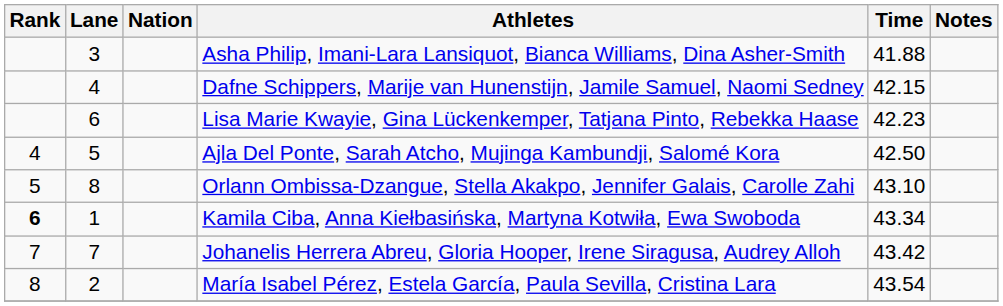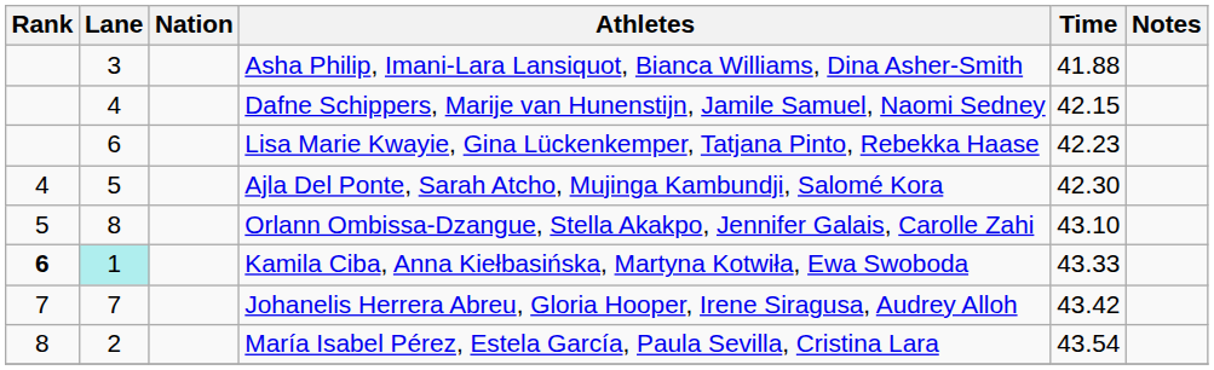Ajla Del Ponte, Sarah Atcho, Mujinga Kambundji, Salomé Kora | Time: 42.50 -> 42.30
Kamila Ciba, Anna Kiełbasińska, Martyna Kotwiła, Ewa Swoboda | Lane: no background -> paleturquoise background
Kamila Ciba, Anna Kiełbasińska, Martyna Kotwiła, Ewa Swoboda | Time: 43.34 -> 43.33
